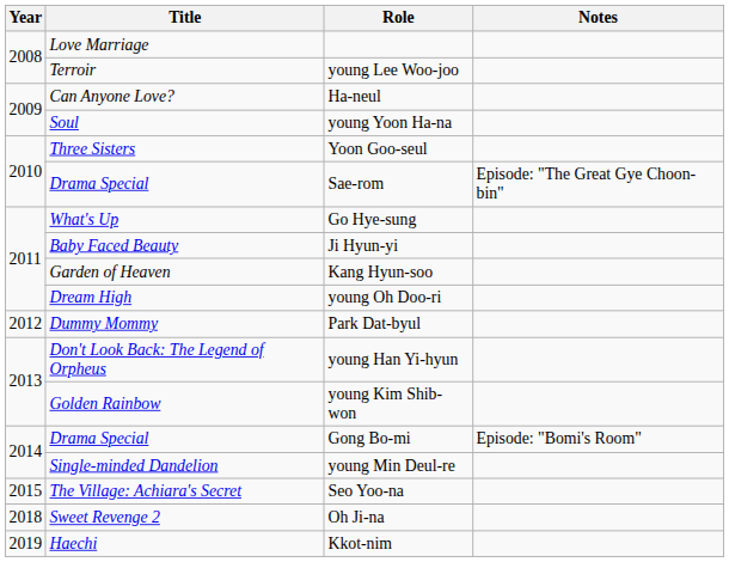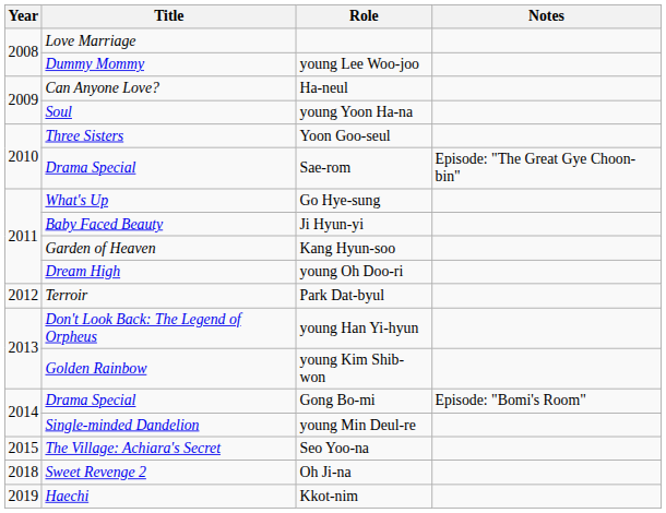young Lee Woo-joo | Title: Terroir -> Dummy Mommy
Park Dat-byul | Title: Dummy Mommy -> Terroir
